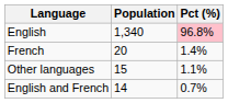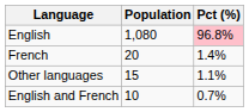English | Population: 1,340 -> 1,080
English and French | Population: 14 -> 10
